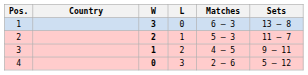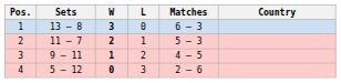columns swapped: Country <-> Sets
